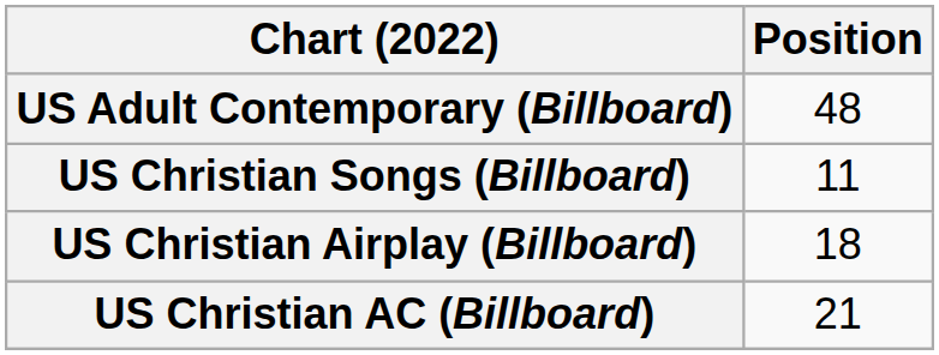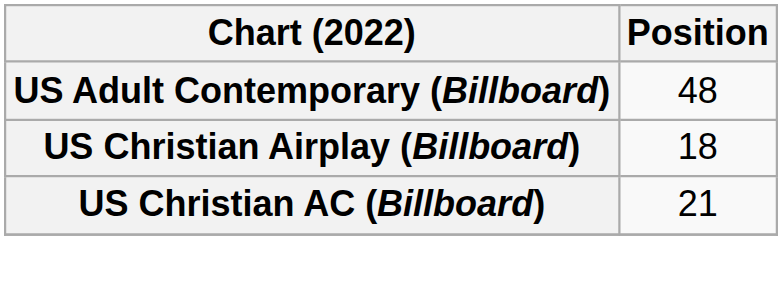- row: US Christian Songs (Billboard) | 11
